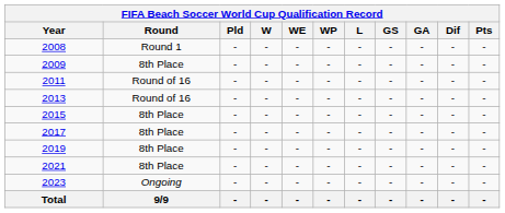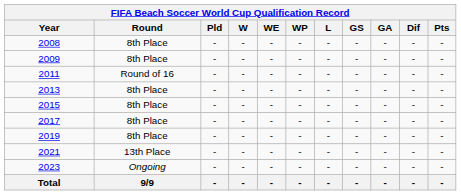2008 | Round: Round 1 -> 8th Place
2013 | Round: Round of 16 -> 8th Place
2021 | Round: 8th Place -> 13th Place
